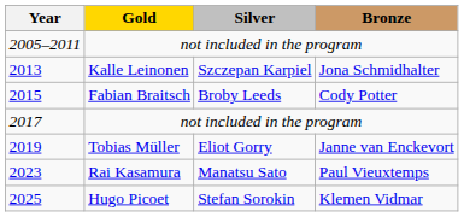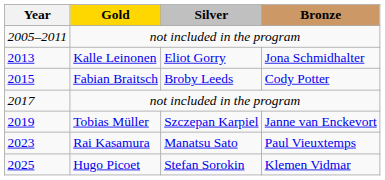2013 | Silver: Szczepan Karpiel -> Eliot Gorry
2019 | Silver: Eliot Gorry -> Szczepan Karpiel
